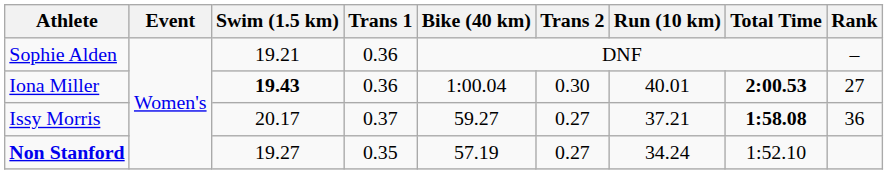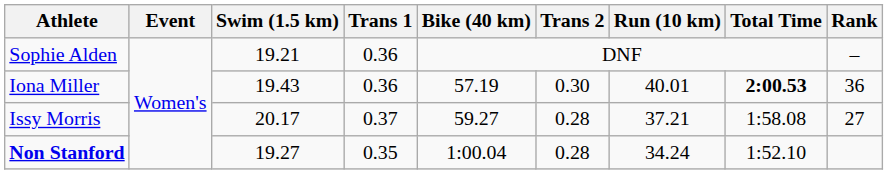Iona Miller | Swim (1.5 km): bold -> normal
Iona Miller | Bike (40 km): 1:00.04 -> 57.19
Iona Miller | Rank: 27 -> 36
Issy Morris | Trans 2: 0.27 -> 0.28
Issy Morris | Total Time: bold -> normal
Issy Morris | Rank: 36 -> 27
Non Stanford | Bike (40 km): 57.19 -> 1:00.04
Non Stanford | Trans 2: 0.27 -> 0.28
